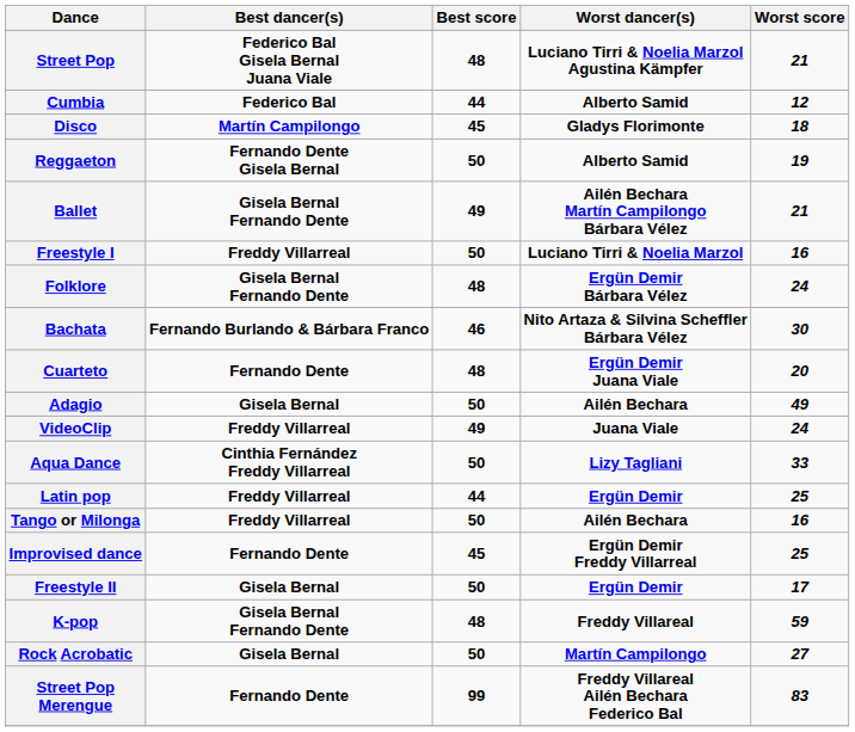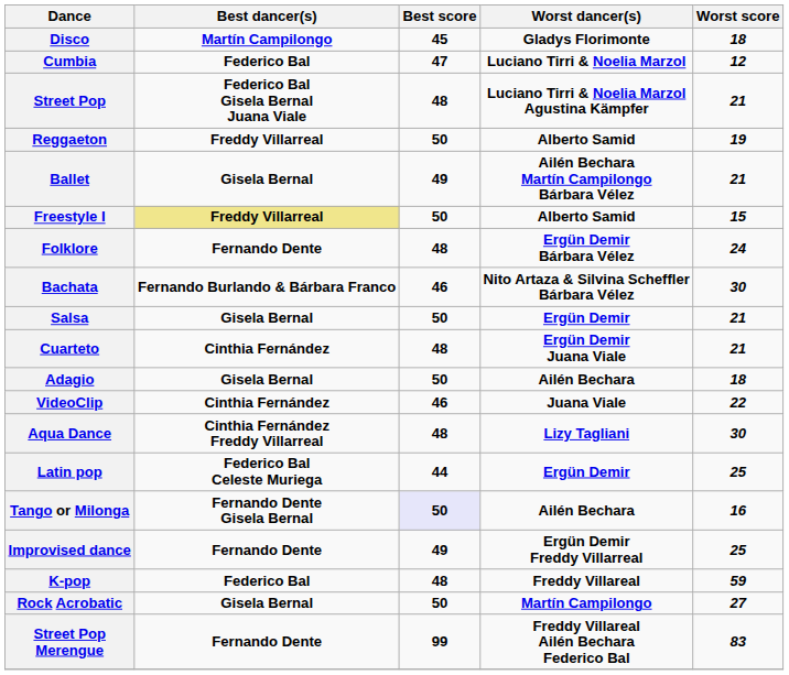rows swapped: Disco <-> Street Pop
Cumbia | Best score: 44 -> 47
Cumbia | Worst dancer(s): Alberto Samid -> Luciano Tirri & Noelia Marzol
Reggaeton | Best dancer(s): Fernando Dente Gisela Bernal -> Freddy Villarreal
Ballet | Best dancer(s): Gisela Bernal Fernando Dente -> Gisela Bernal
Freestyle I | Best dancer(s): no background -> khaki background
Freestyle I | Worst dancer(s): Luciano Tirri & Noelia Marzol -> Alberto Samid
Freestyle I | Worst score: 16 -> 15
Folklore | Best dancer(s): Gisela Bernal Fernando Dente -> Fernando Dente
+ row: Salsa | Gisela Bernal | 50 | Ergün Demir | 21
Cuarteto | Best dancer(s): Fernando Dente -> Cinthia Fernández
Cuarteto | Worst score: 20 -> 21
Adagio | Worst score: 49 -> 18
VideoClip | Best dancer(s): Freddy Villarreal -> Cinthia Fernández
VideoClip | Best score: 49 -> 46
VideoClip | Worst score: 24 -> 22
Aqua Dance | Best score: 50 -> 48
Aqua Dance | Worst score: 33 -> 30
Latin pop | Best dancer(s): Freddy Villarreal -> Federico Bal Celeste Muriega
Tango or Milonga | Best dancer(s): Freddy Villarreal -> Fernando Dente Gisela Bernal
Tango or Milonga | Best score: no background -> lavender background
Improvised dance | Best score: 45 -> 49
- row: Freestyle II | Gisela Bernal | 50 | Ergün Demir | 17
K-pop | Best dancer(s): Gisela Bernal Fernando Dente -> Federico Bal
